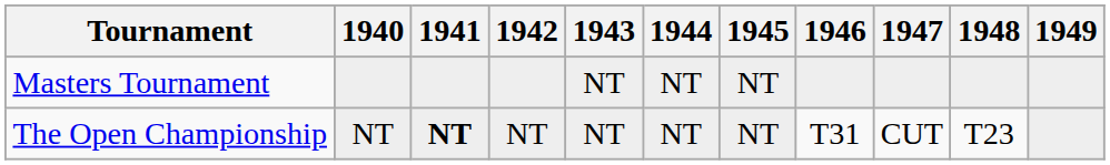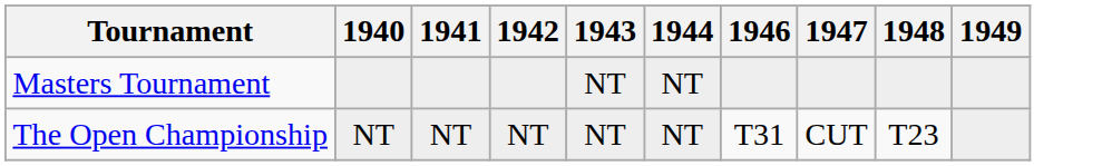- column: 1945 | NT | NT
The Open Championship | 1941: bold -> normal
